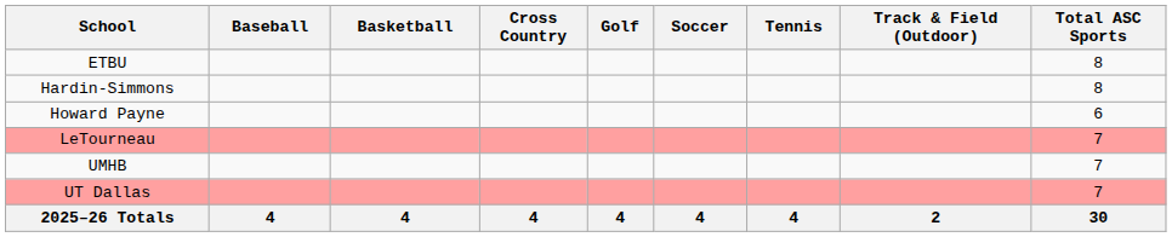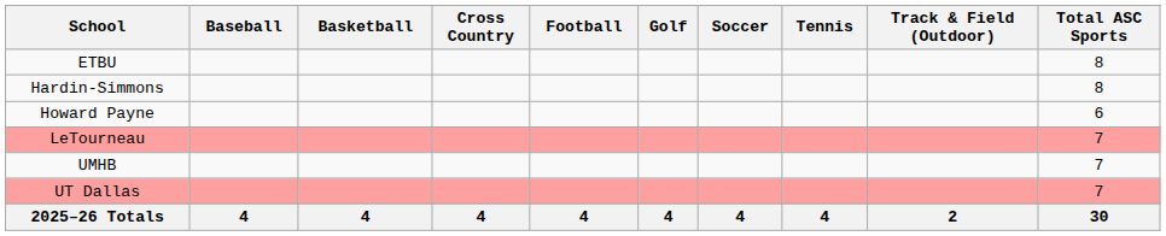+ column: Football | 4
